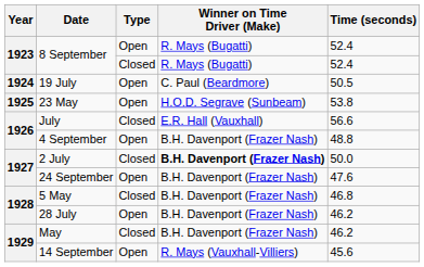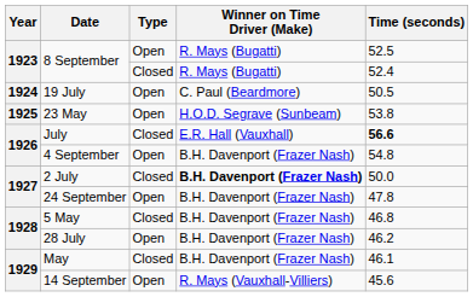8 September / Open | Time (seconds): 52.4 -> 52.5
July | Time (seconds): normal -> bold
4 September | Time (seconds): 48.8 -> 54.8
24 September | Time (seconds): 47.6 -> 47.8
May | Time (seconds): 46.2 -> 46.1
